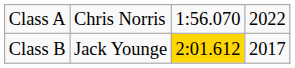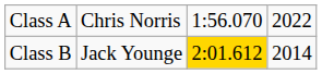Class B | column 4: 2017 -> 2014
